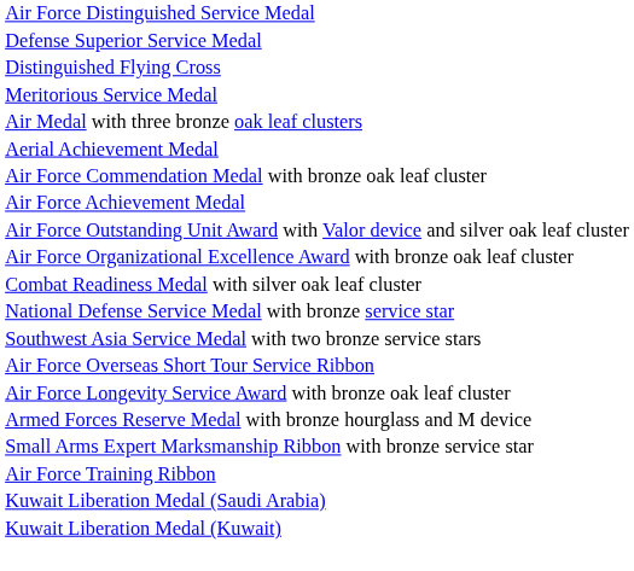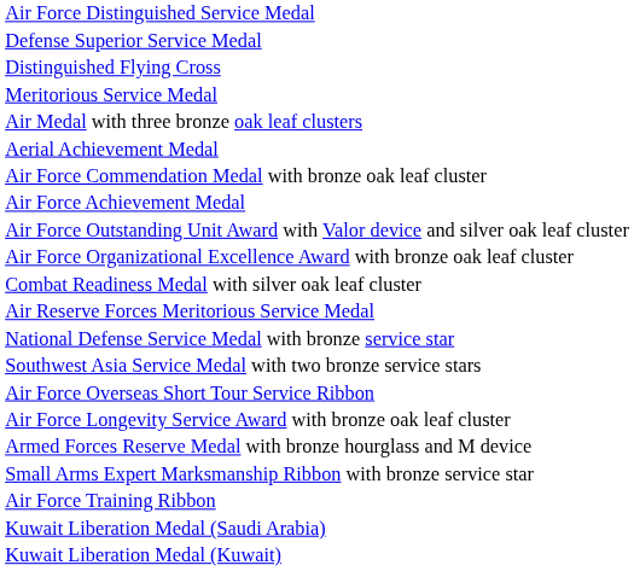+ row: Air Reserve Forces Meritorious Service Medal
